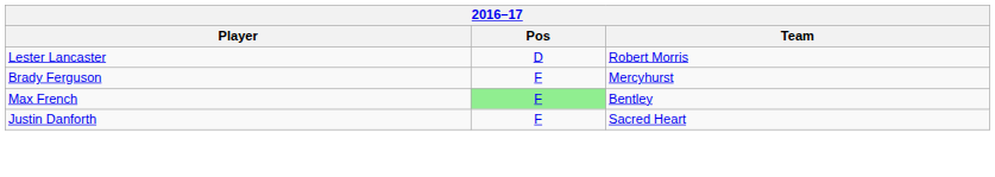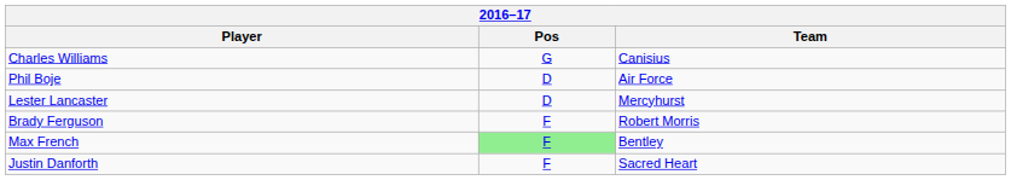+ row: Charles Williams | G | Canisius
+ row: Phil Boje | D | Air Force
Lester Lancaster | Team: Robert Morris -> Mercyhurst
Brady Ferguson | Team: Mercyhurst -> Robert Morris
